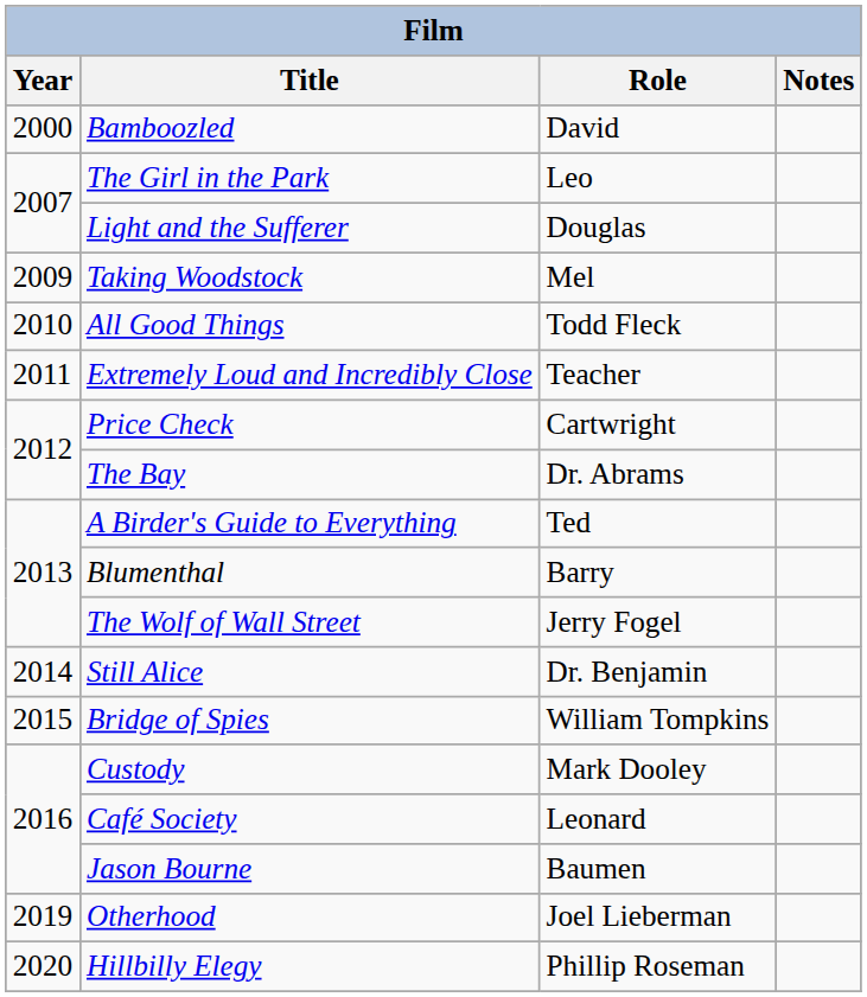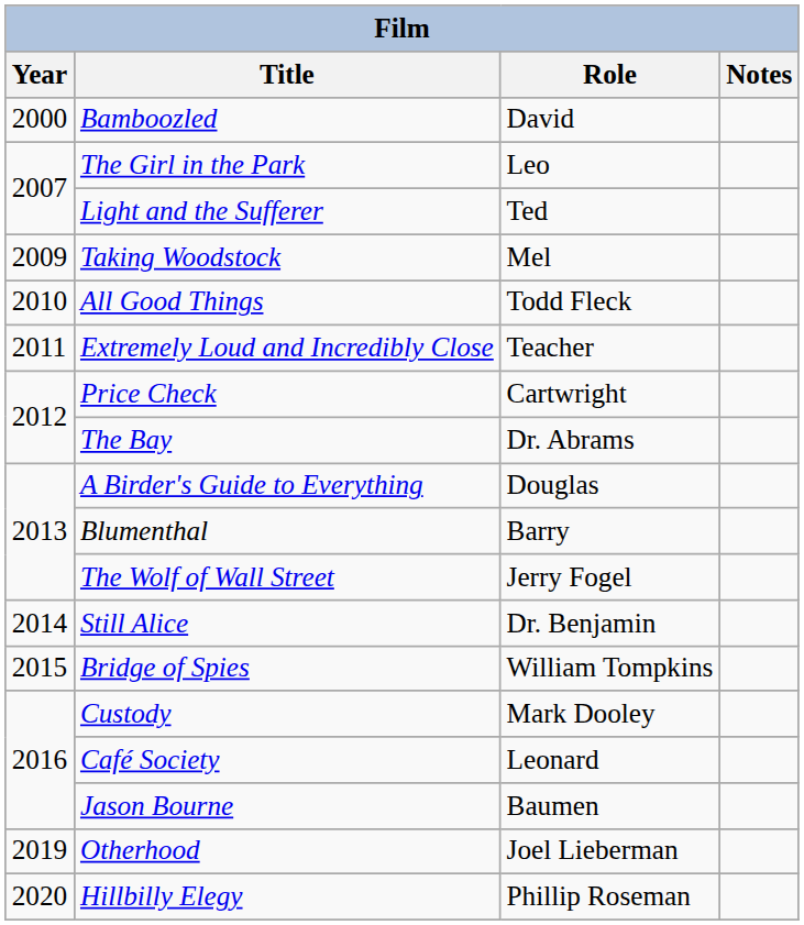Light and the Sufferer | Role: Douglas -> Ted
A Birder's Guide to Everything | Role: Ted -> Douglas
